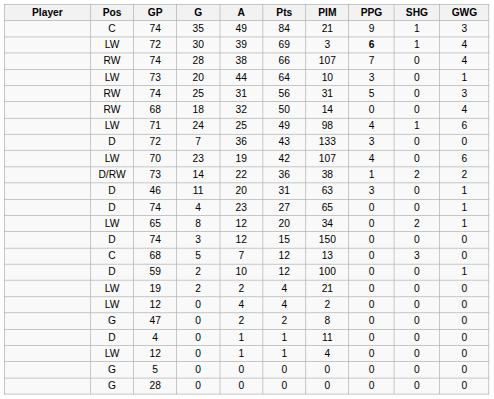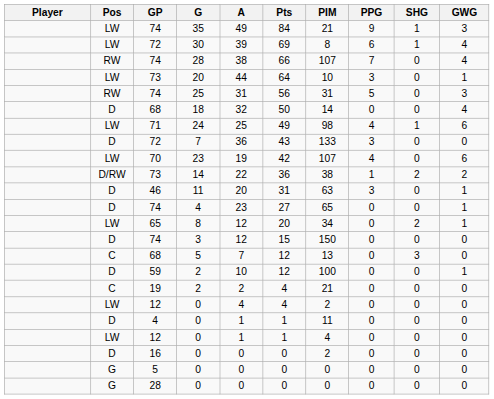35 | Pos: C -> LW
30 | PIM: 3 -> 8
30 | PPG: bold -> normal
18 | Pos: RW -> D
19 / 2 | Pos: LW -> C
- row: G | 47 | 0 | 2 | 2 | 8 | 0 | 0 | 0
+ row: D | 16 | 0 | 0 | 0 | 2 | 0 | 0 | 0
